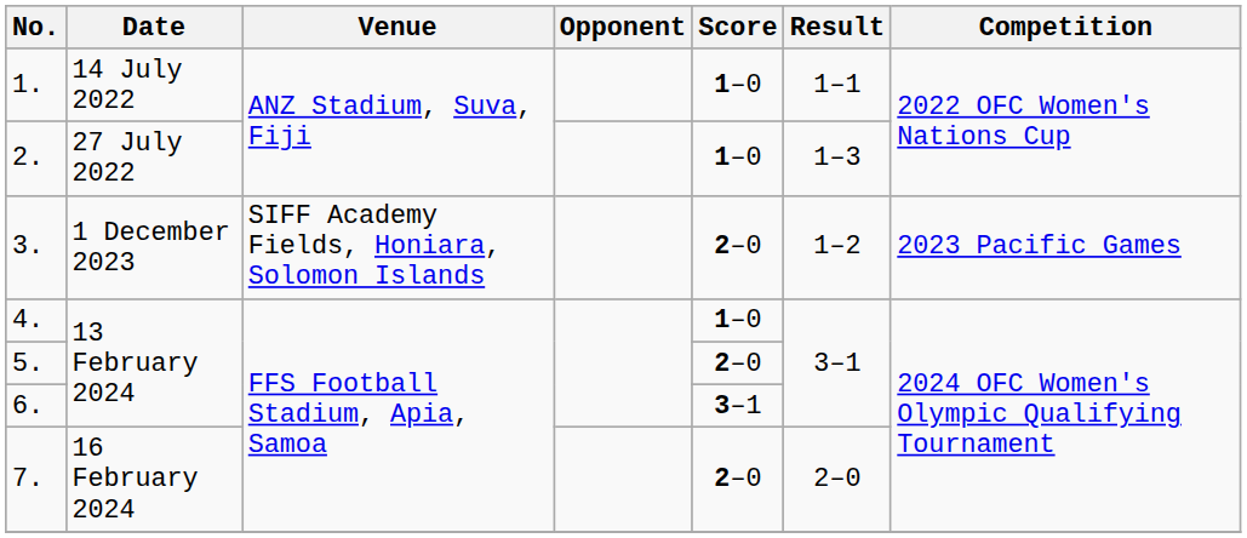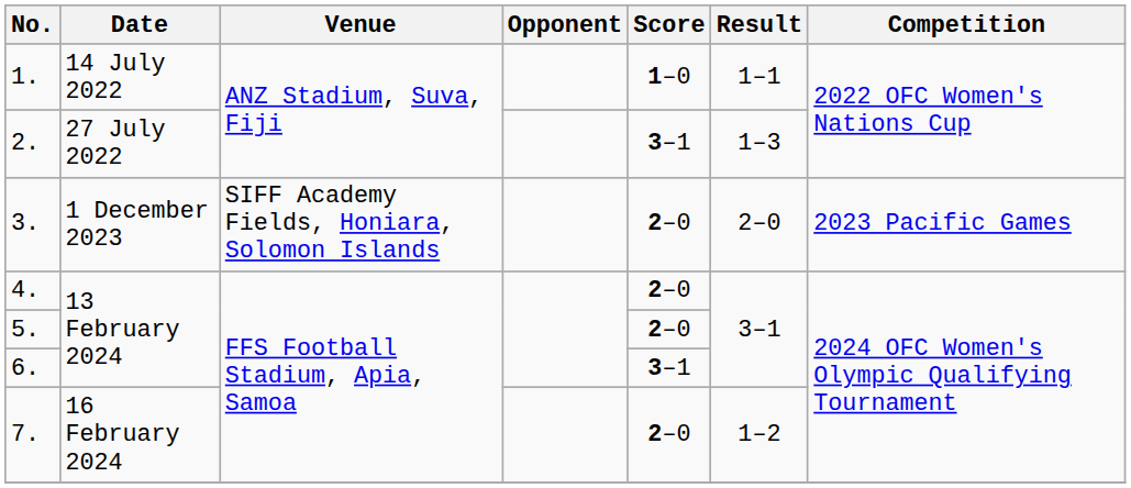2. | Score: 1–0 -> 3–1
3. | Result: 1–2 -> 2–0
4. | Score: 1–0 -> 2–0
7. | Result: 2–0 -> 1–2
